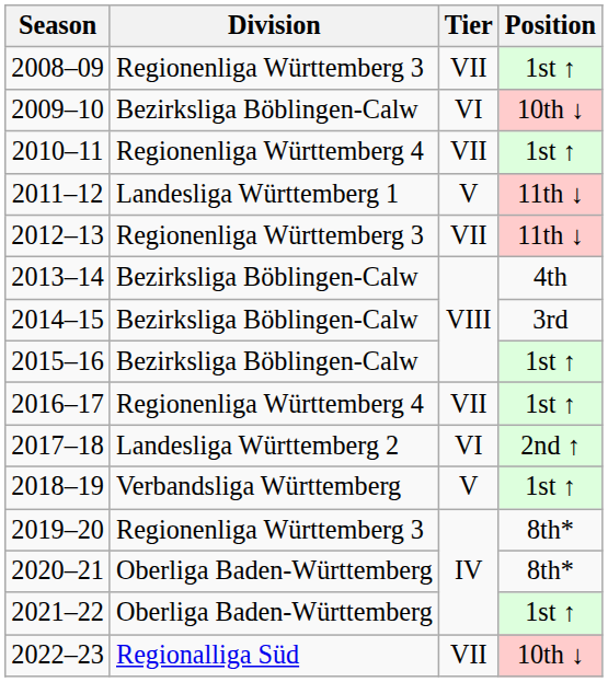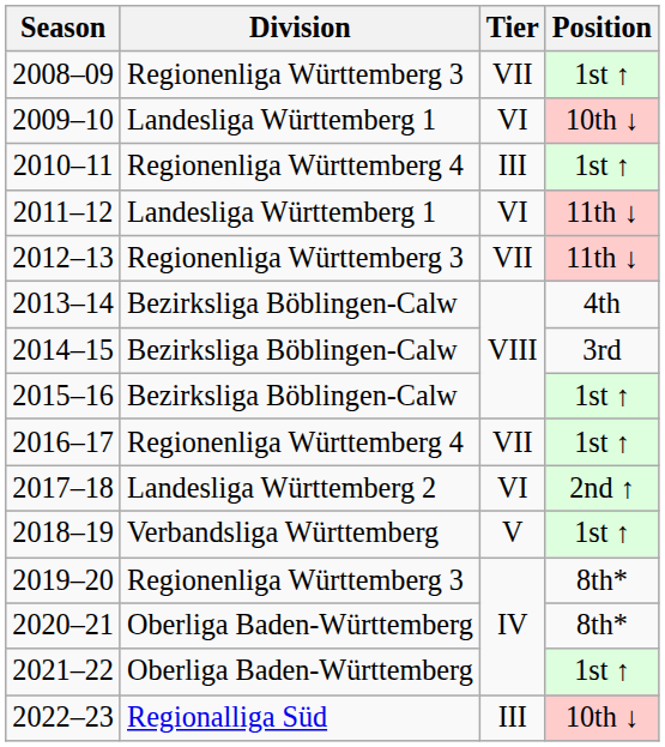2009–10 | Division: Bezirksliga Böblingen-Calw -> Landesliga Württemberg 1
2010–11 | Tier: VII -> III
2011–12 | Tier: V -> VI
2022–23 | Tier: VII -> III
